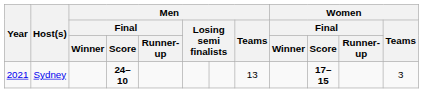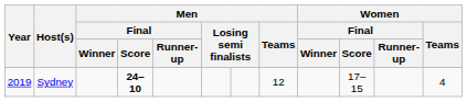Sydney | Year: 2021 -> 2019
Sydney | Men / Teams: 13 -> 12
Sydney | Women / Final / Score: bold -> normal
Sydney | Women / Teams: 3 -> 4
